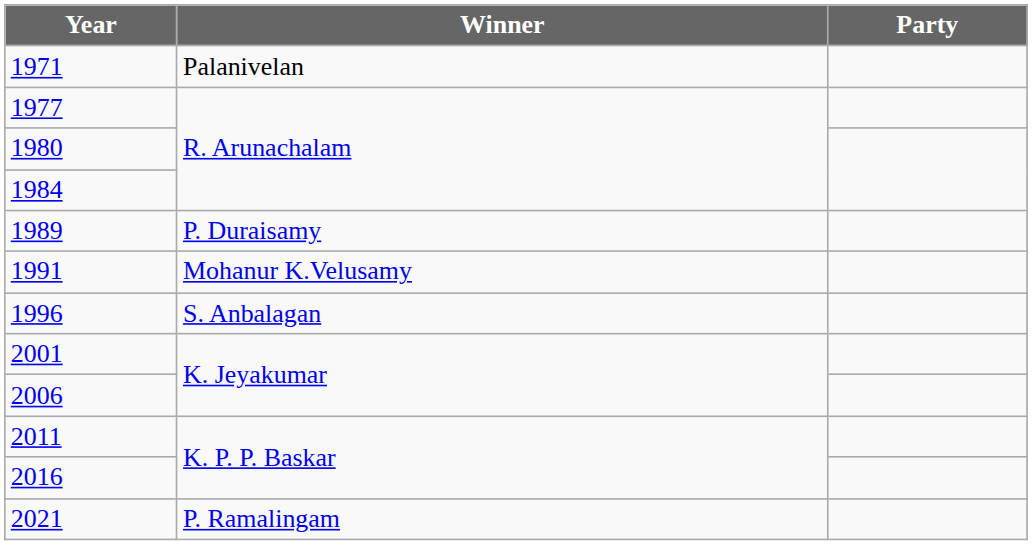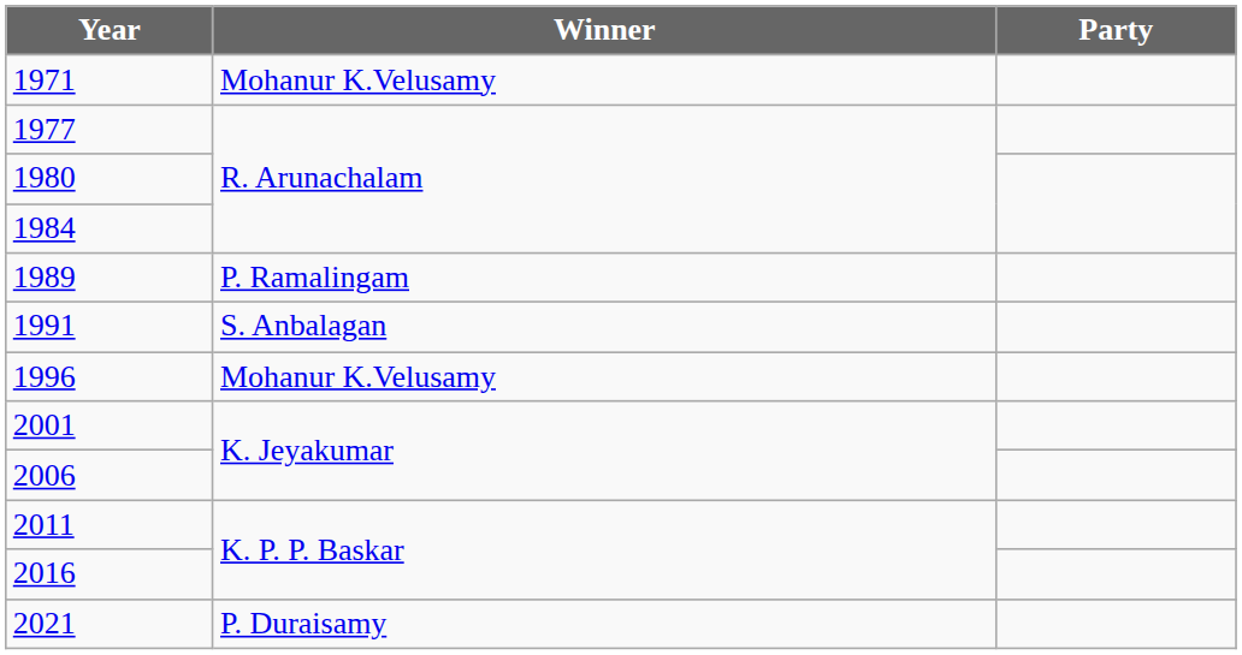1971 | Winner: Palanivelan -> Mohanur K.Velusamy
1989 | Winner: P. Duraisamy -> P. Ramalingam
1991 | Winner: Mohanur K.Velusamy -> S. Anbalagan
1996 | Winner: S. Anbalagan -> Mohanur K.Velusamy
2021 | Winner: P. Ramalingam -> P. Duraisamy
